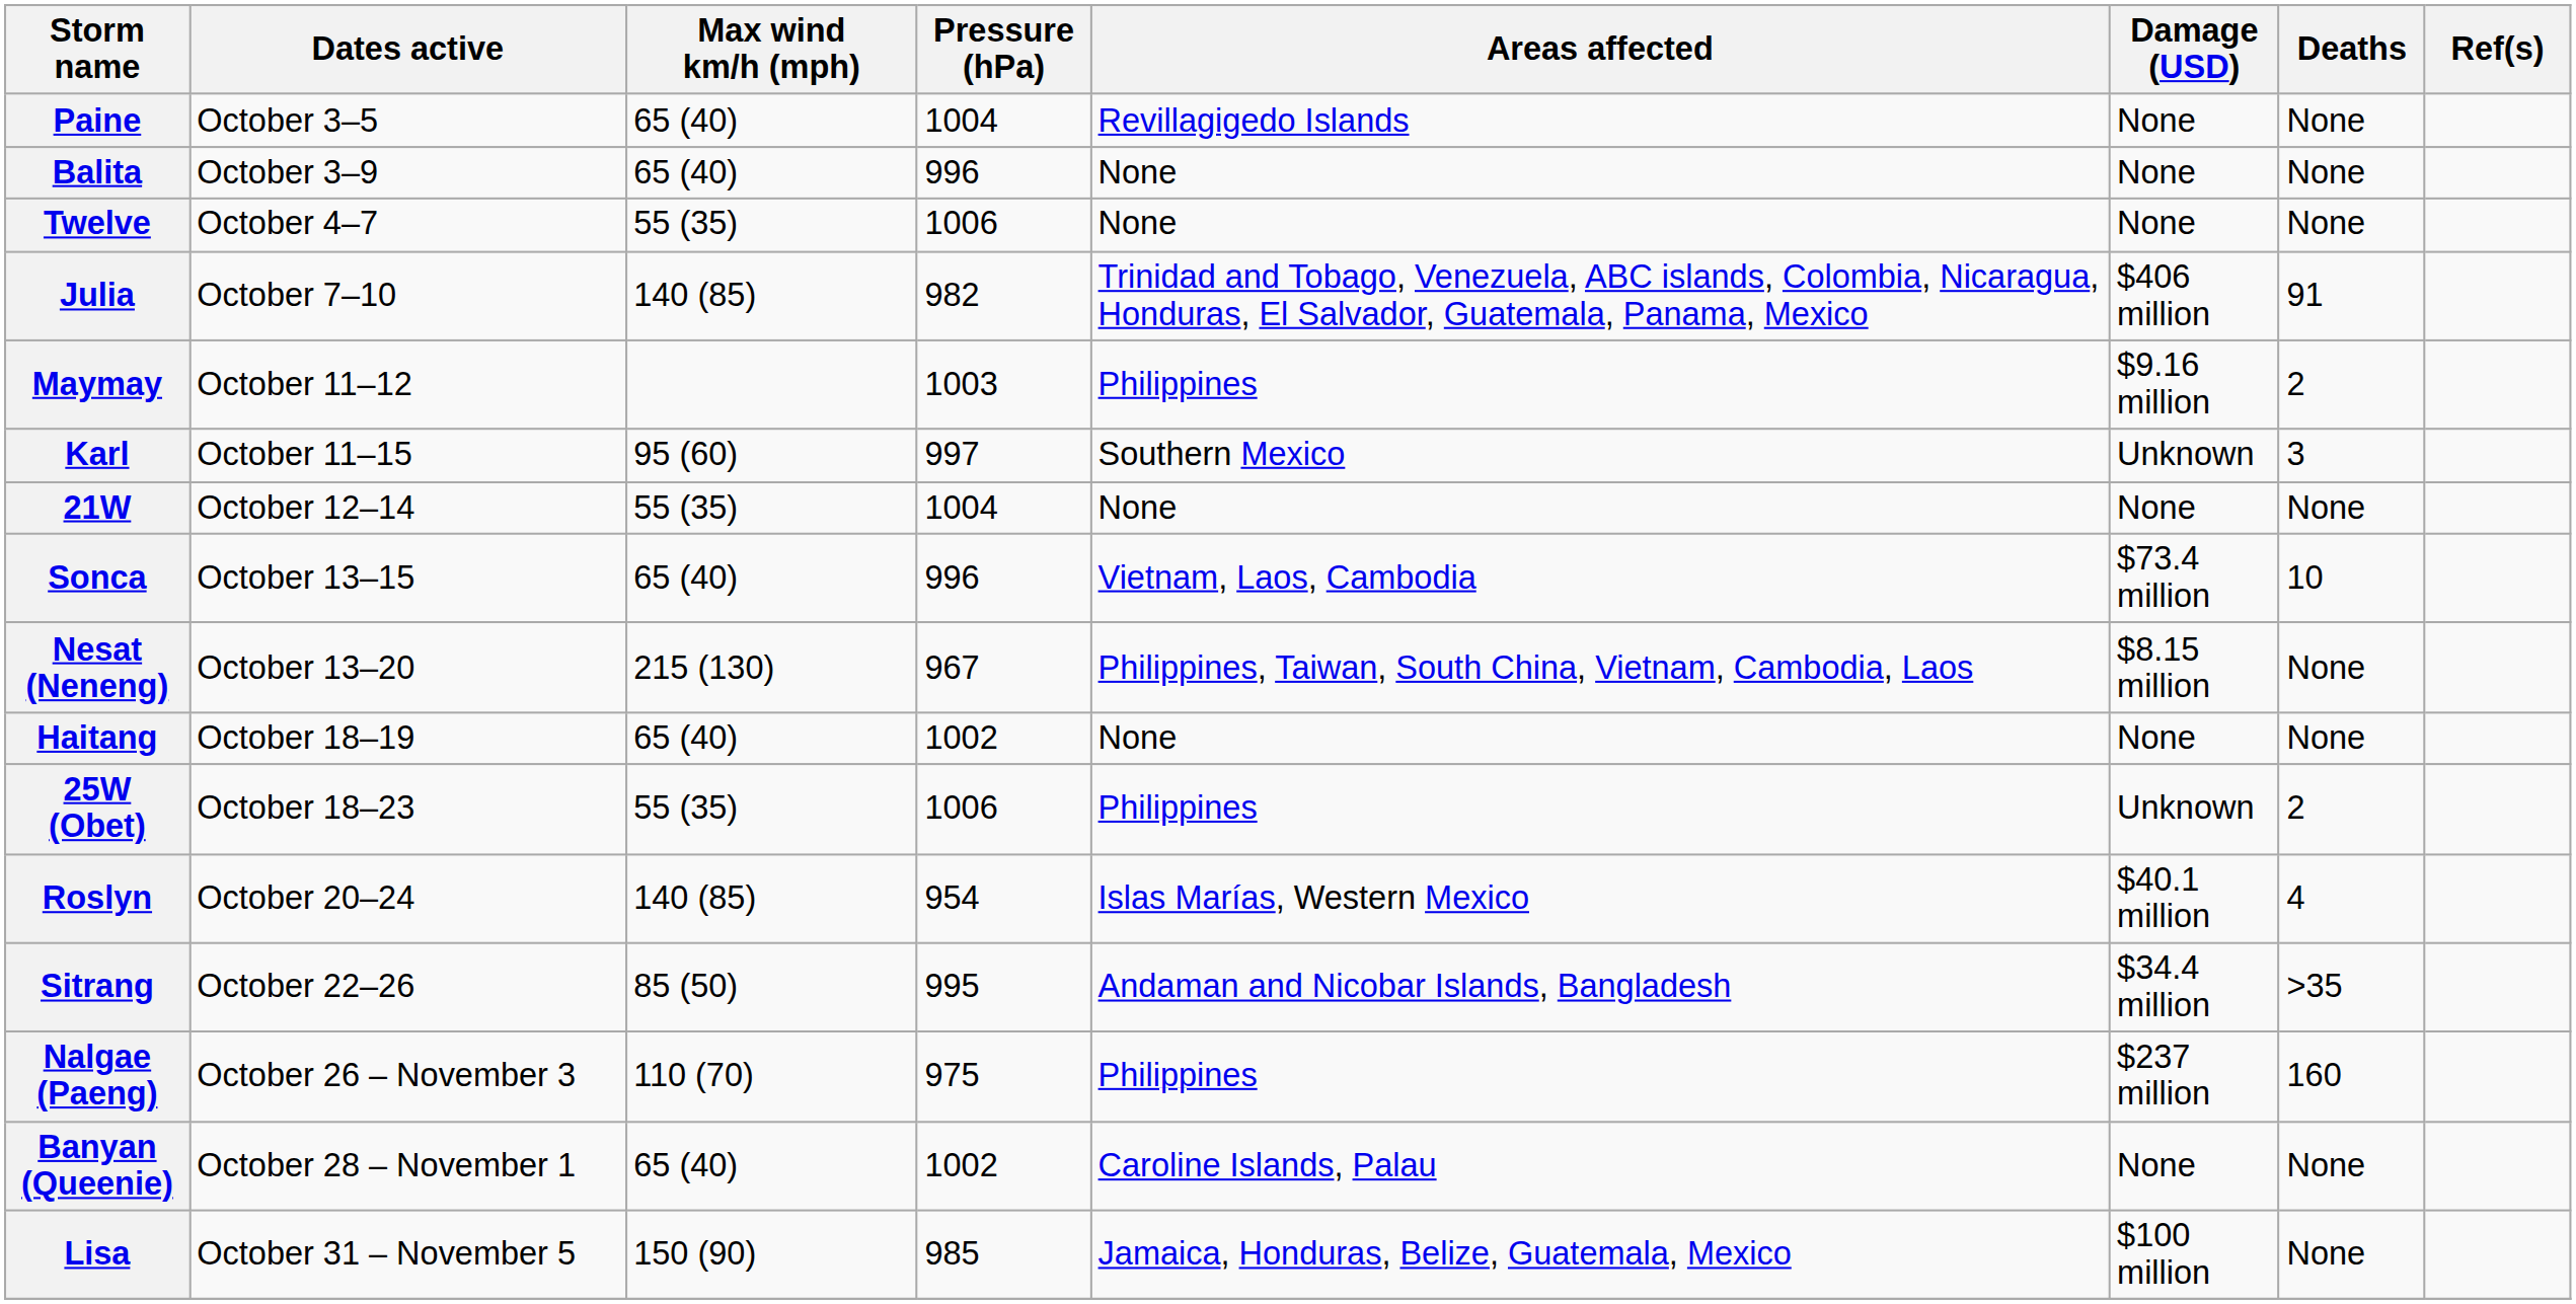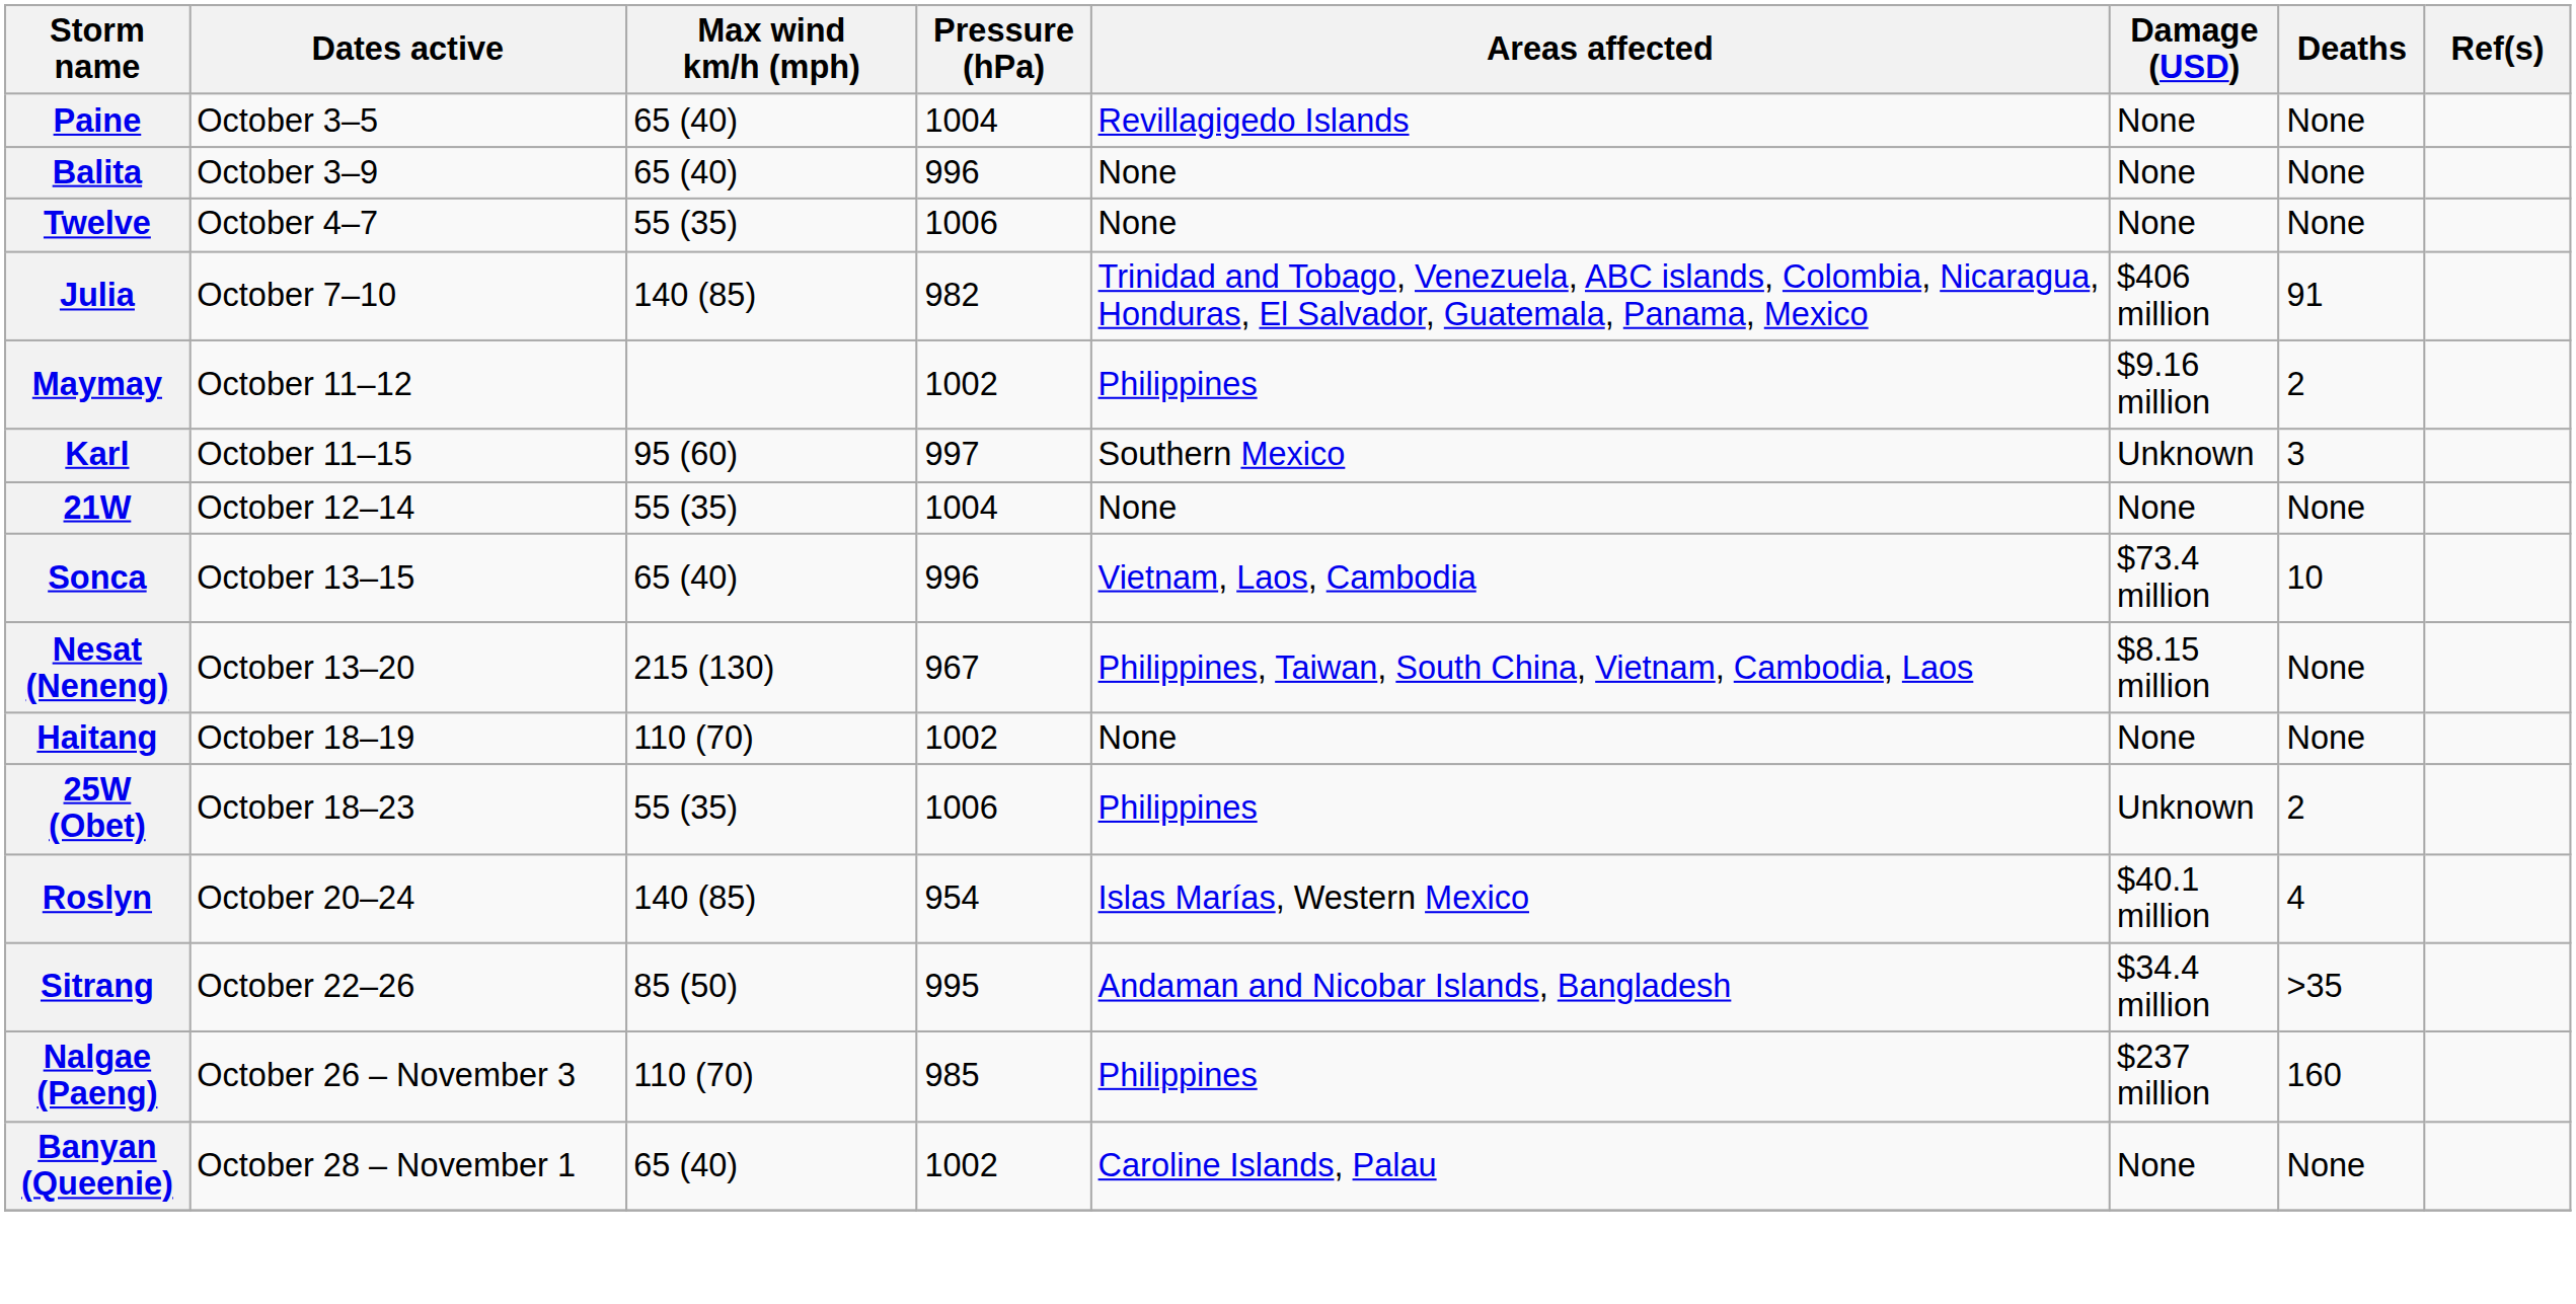Maymay | Pressure (hPa): 1003 -> 1002
Haitang | Max wind km/h (mph): 65 (40) -> 110 (70)
Nalgae (Paeng) | Pressure (hPa): 975 -> 985
- row: Lisa | October 31 – November 5 | 150 (90) | 985 | Jamaica, Honduras, Belize, Guatemala, Mexico | $100 million | None
